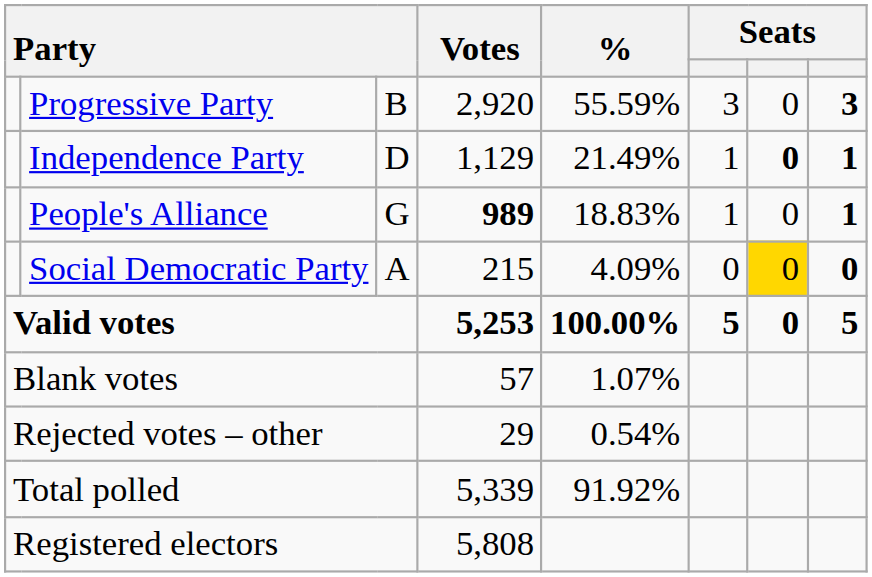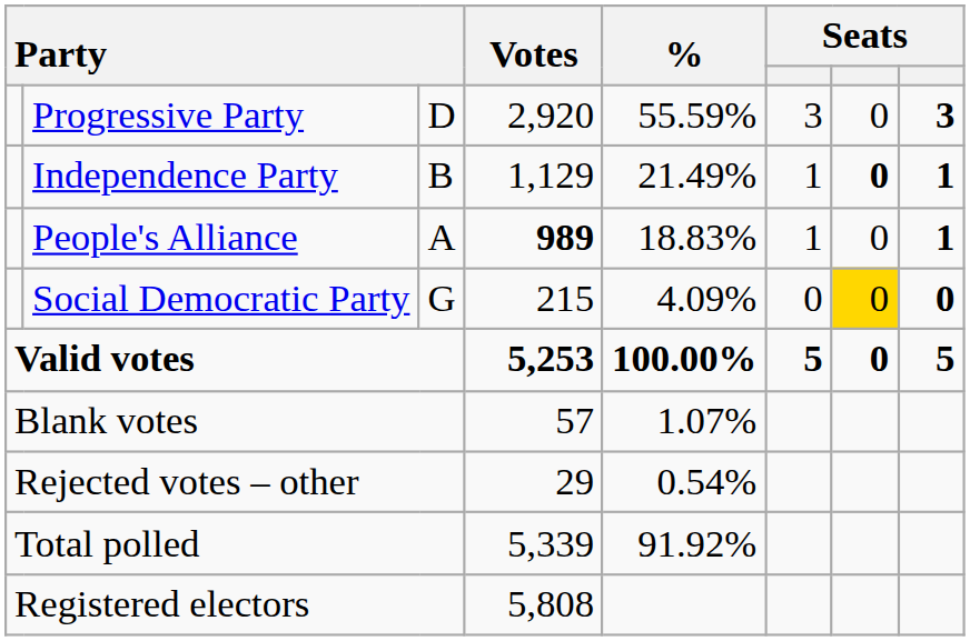Progressive Party | column 3: B -> D
Independence Party | column 3: D -> B
People's Alliance | column 3: G -> A
Social Democratic Party | column 3: A -> G
